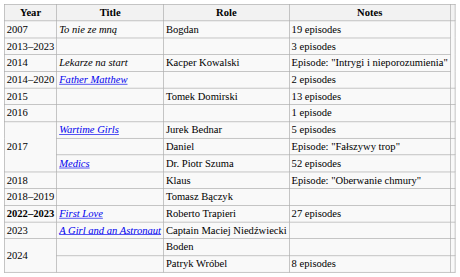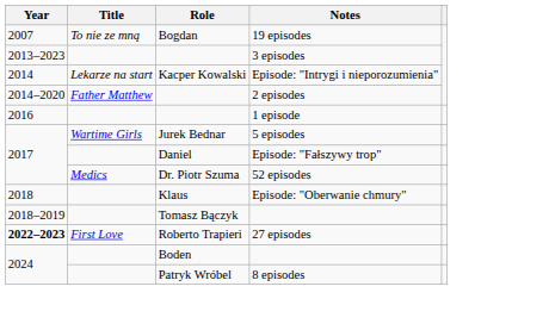- row: 2015 | Tomek Domirski | 13 episodes
- row: 2023 | A Girl and an Astronaut | Captain Maciej Niedźwiecki
